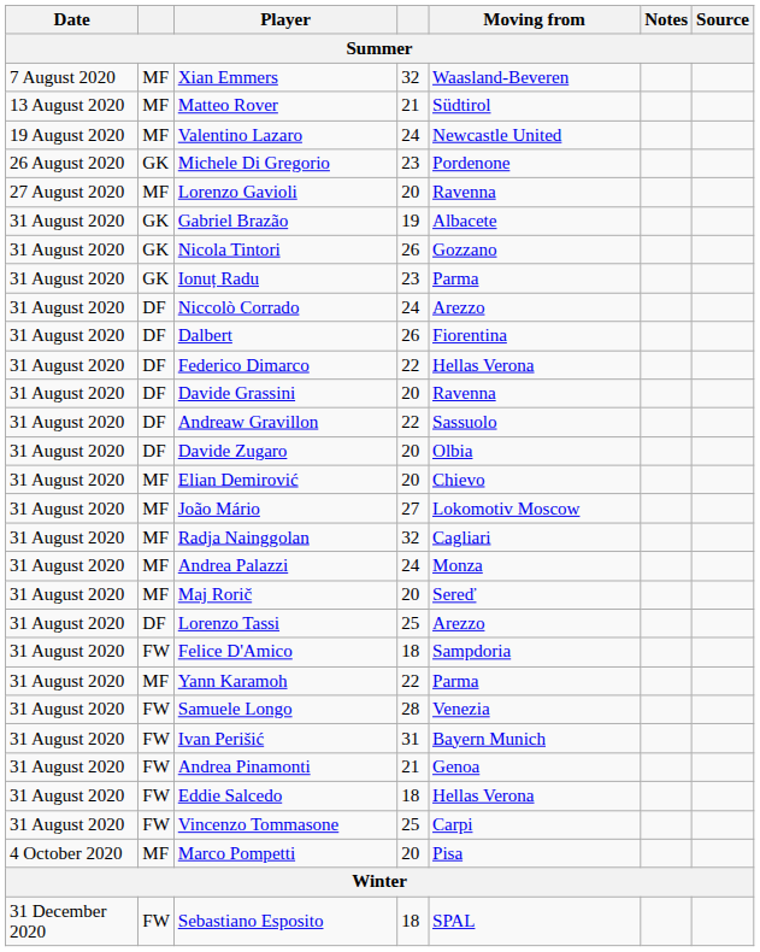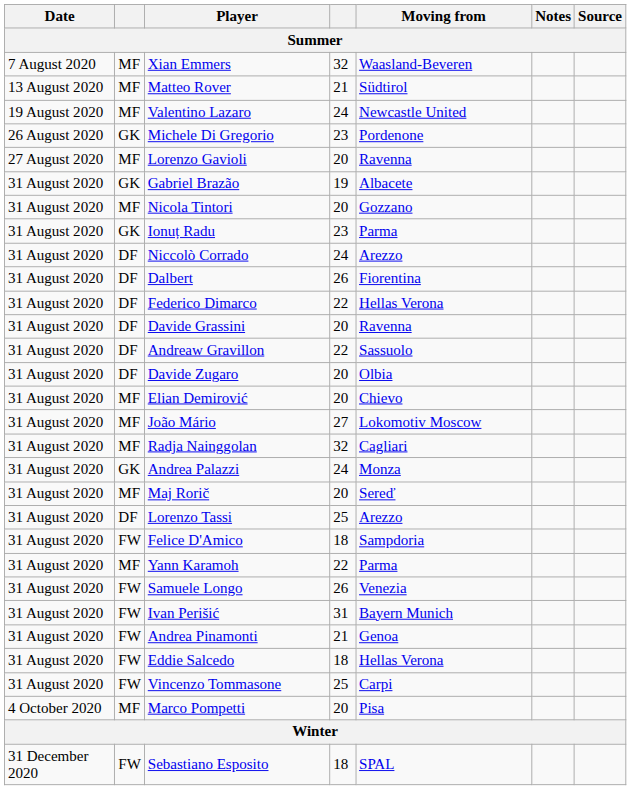Nicola Tintori | column 2: GK -> MF
Nicola Tintori | column 4: 26 -> 20
Andrea Palazzi | column 2: MF -> GK
Samuele Longo | column 4: 28 -> 26
